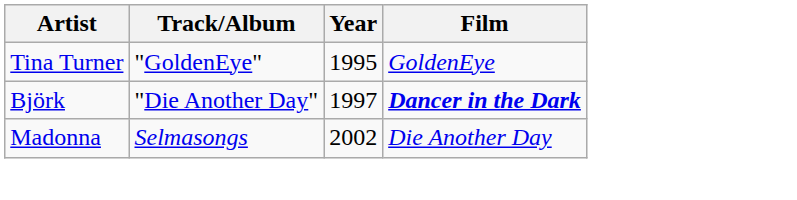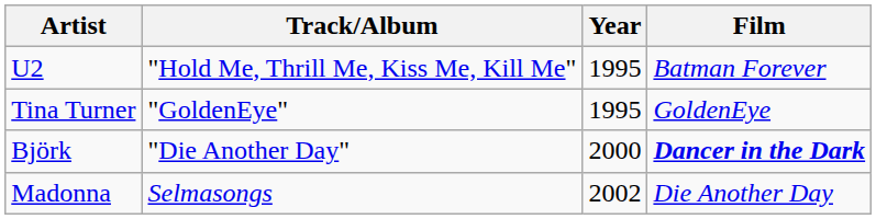+ row: U2 | "Hold Me, Thrill Me, Kiss Me, Kill Me" | 1995 | Batman Forever
Björk | Year: 1997 -> 2000
